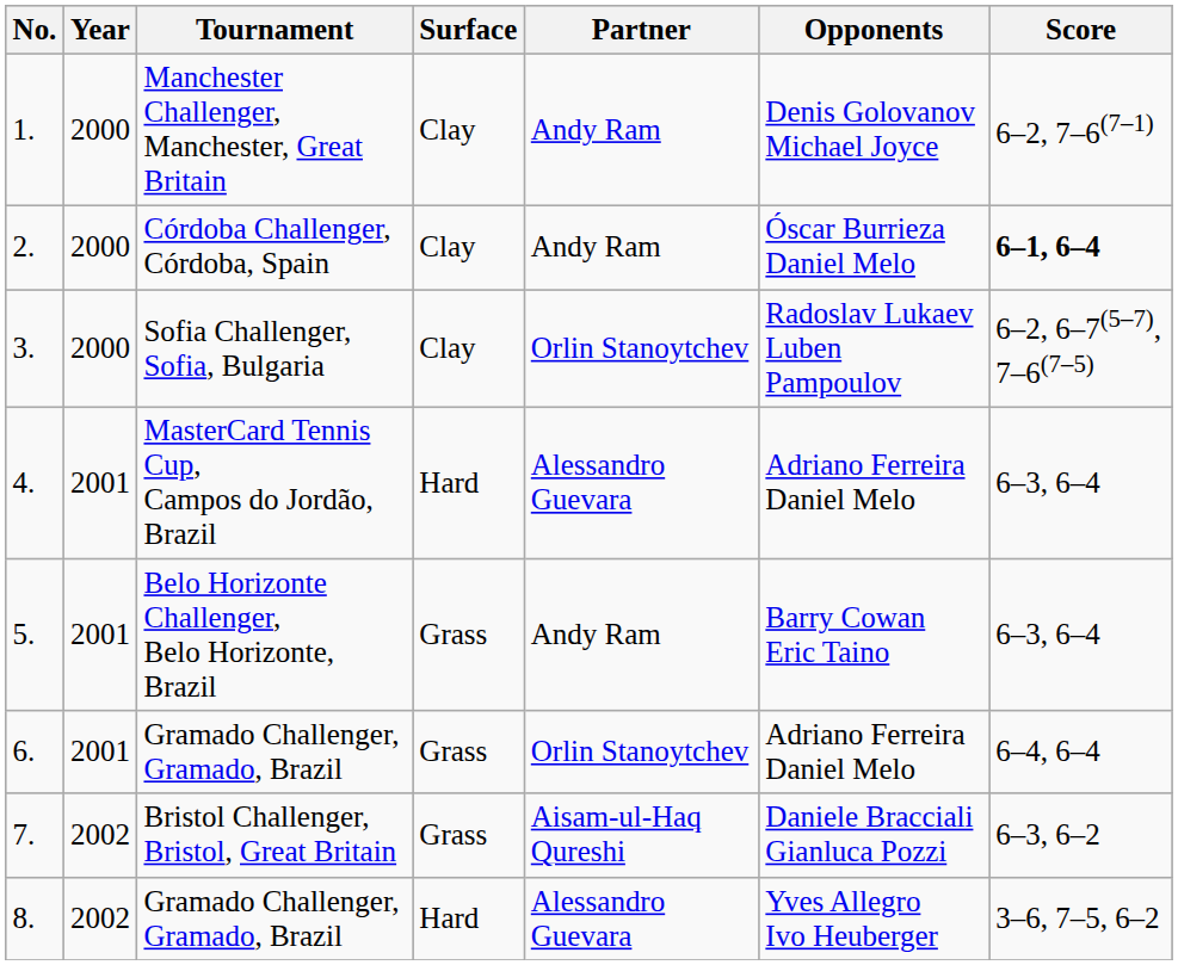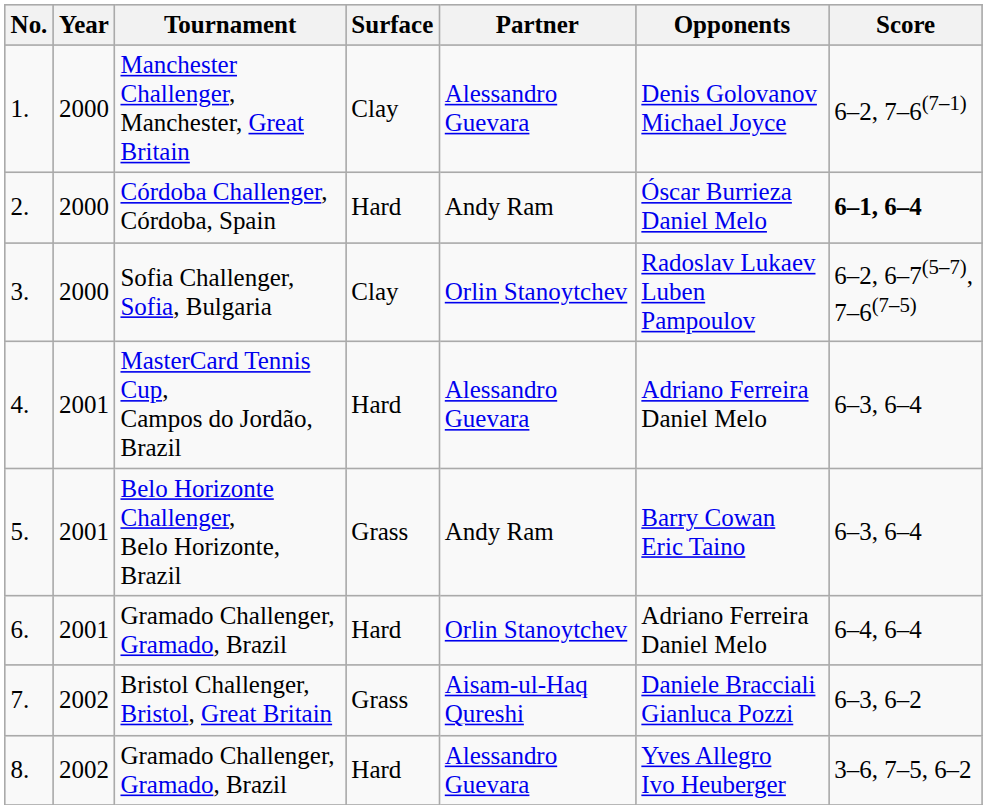1. | Partner: Andy Ram -> Alessandro Guevara
2. | Surface: Clay -> Hard
6. | Surface: Grass -> Hard
